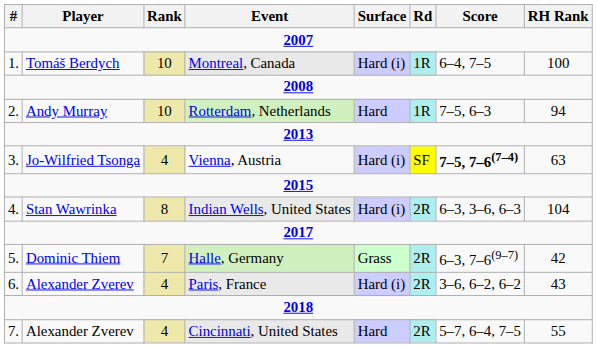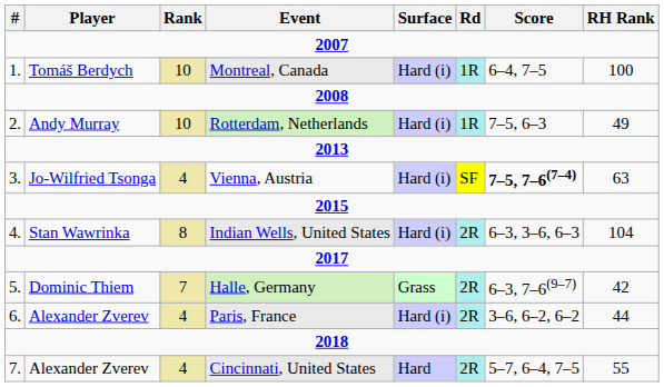Rotterdam, Netherlands | Surface: Hard -> Hard (i)
Rotterdam, Netherlands | RH Rank: 94 -> 49
Paris, France | RH Rank: 43 -> 44
